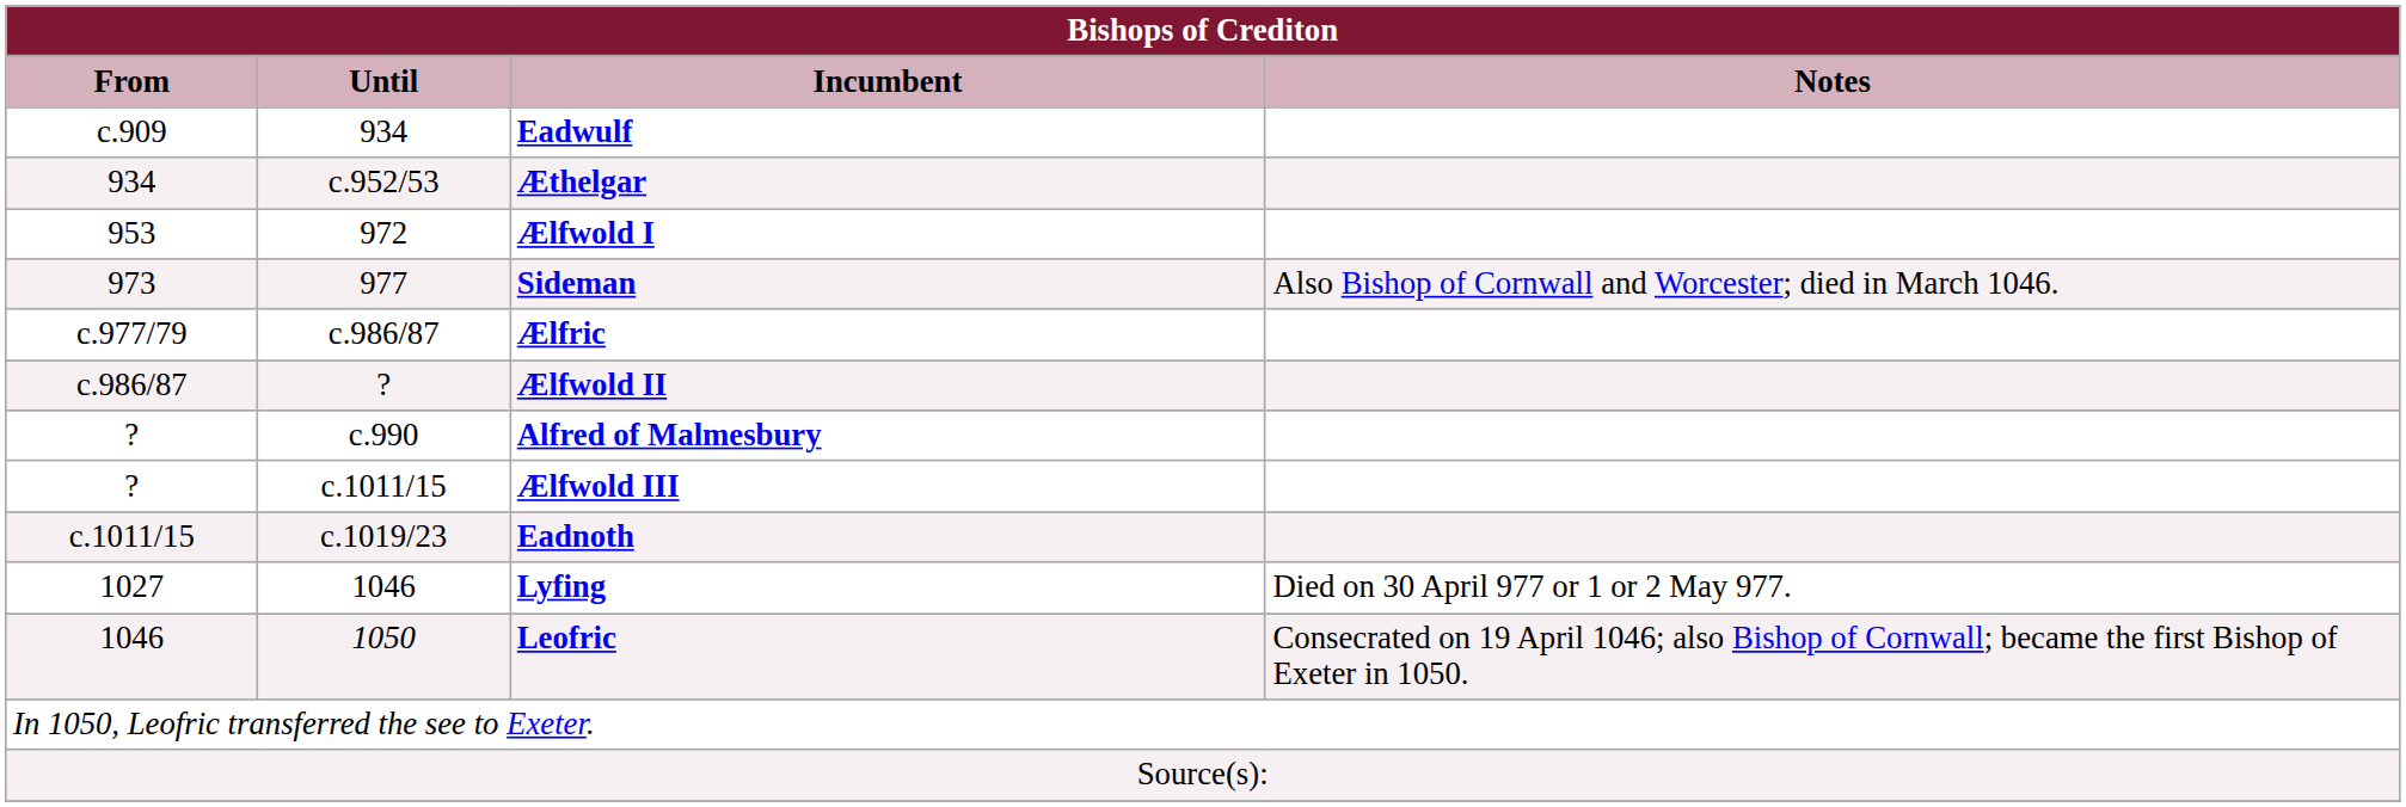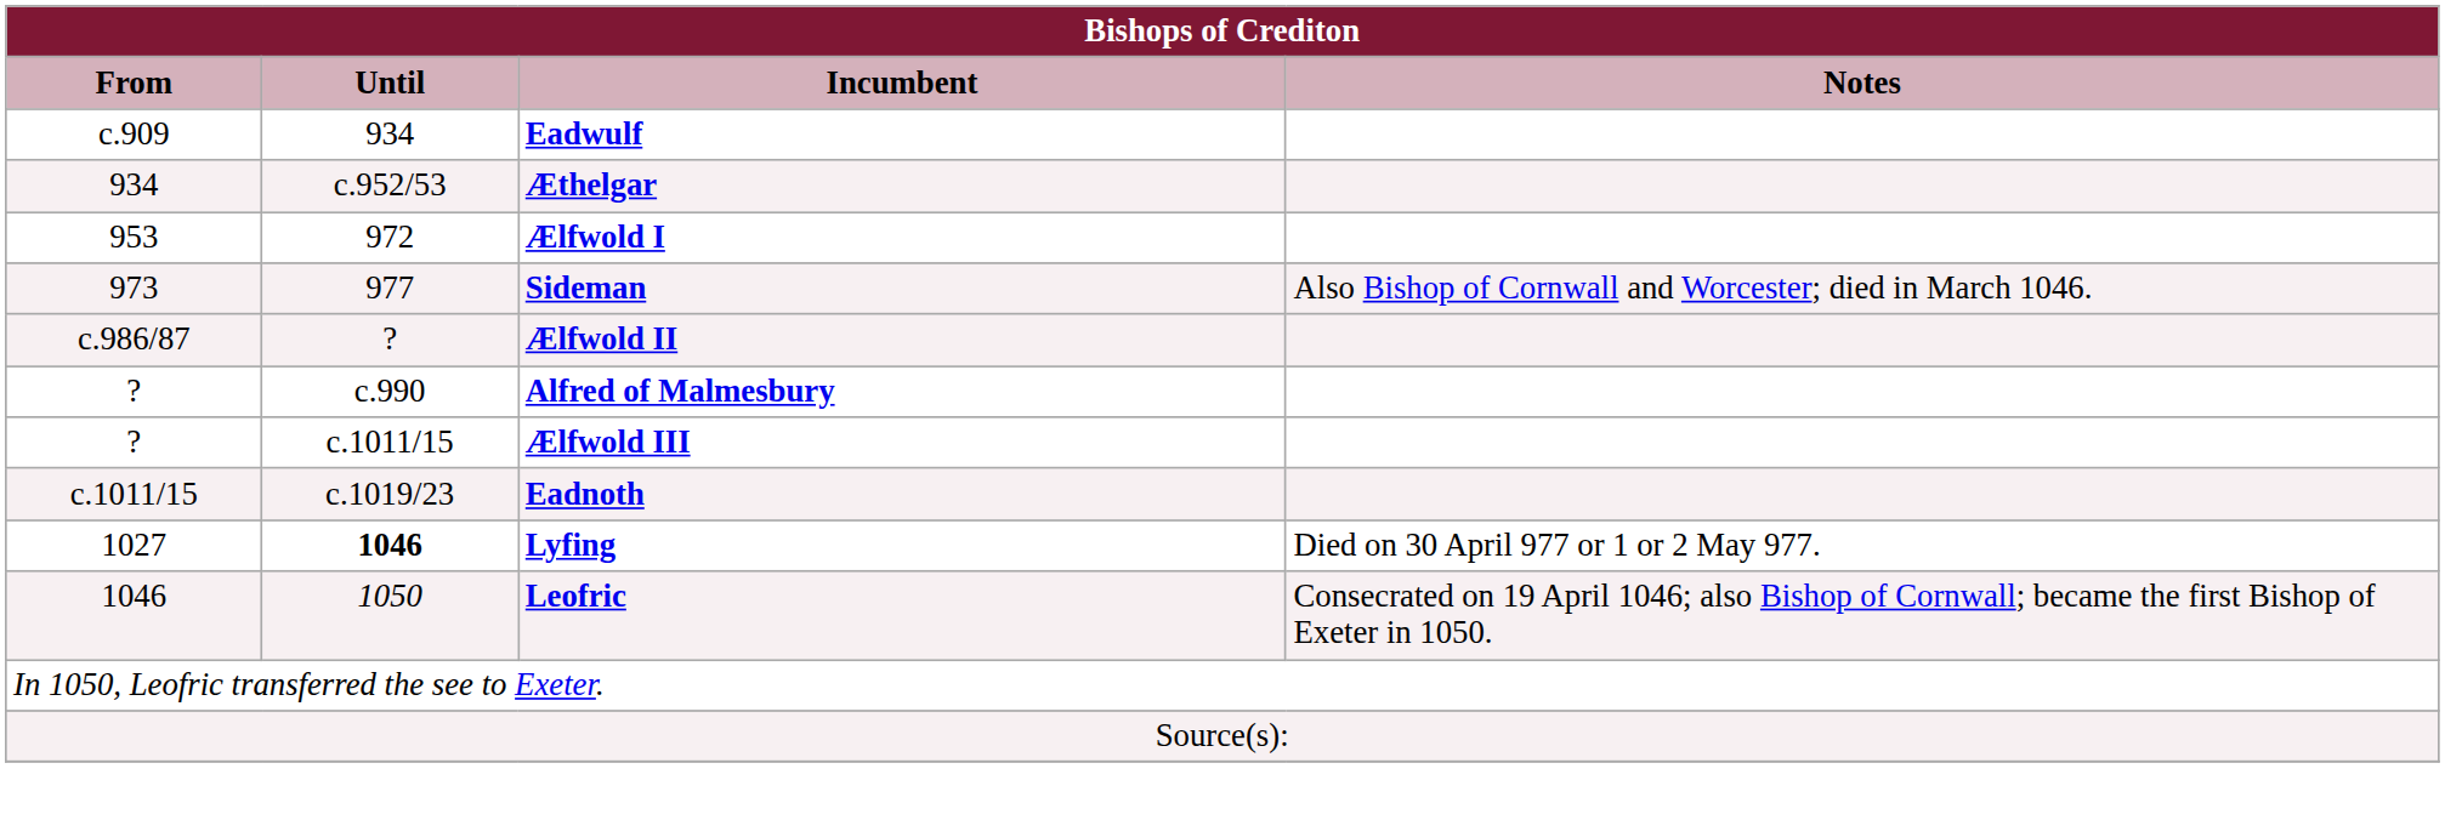- row: c.977/79 | c.986/87 | Ælfric
Lyfing | Until: normal -> bold
